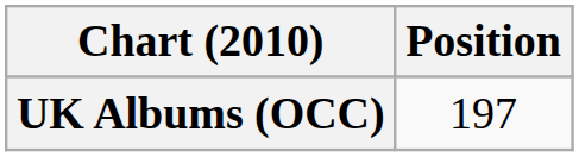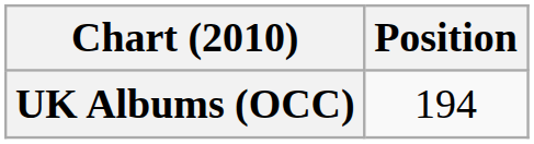UK Albums (OCC) | Position: 197 -> 194
